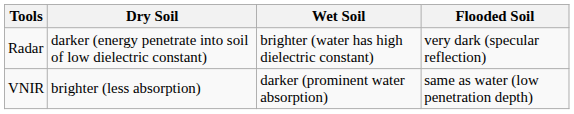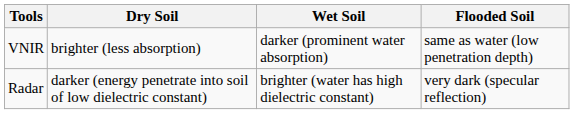rows swapped: Radar <-> VNIR
